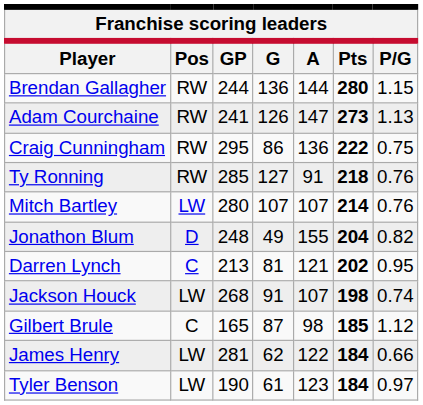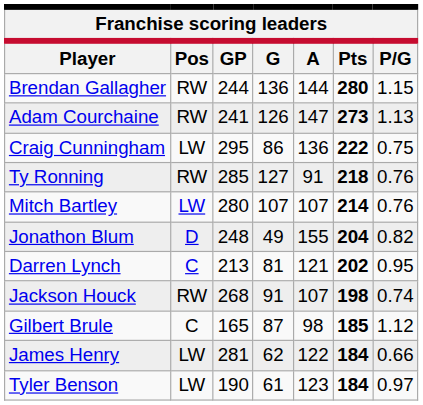Craig Cunningham | Pos: RW -> LW
Jackson Houck | Pos: LW -> RW
